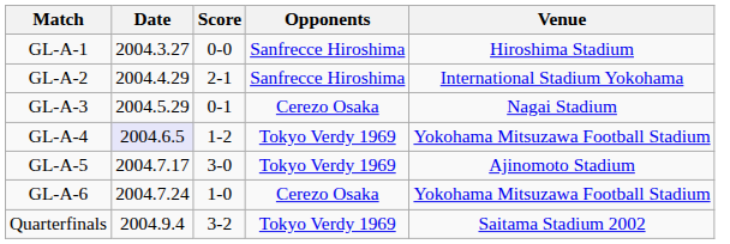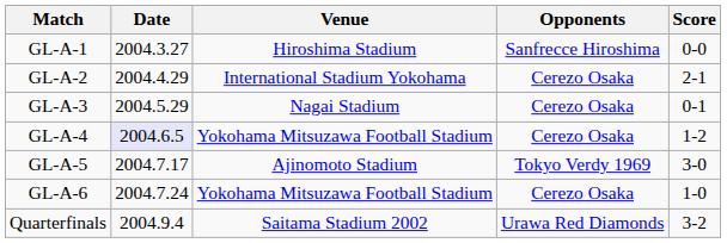columns swapped: Venue <-> Score
GL-A-2 | Opponents: Sanfrecce Hiroshima -> Cerezo Osaka
GL-A-4 | Opponents: Tokyo Verdy 1969 -> Cerezo Osaka
Quarterfinals | Opponents: Tokyo Verdy 1969 -> Urawa Red Diamonds
